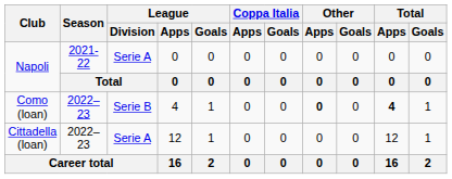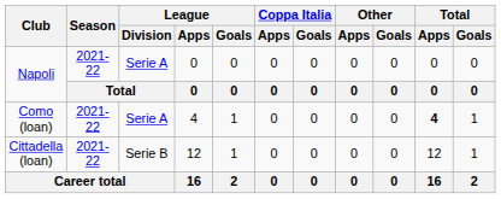Como (loan) | Season: 2022–23 -> 2021-22
Como (loan) | League / Division: Serie B -> Serie A
Como (loan) | Other / Apps: bold -> normal
Cittadella (loan) | Season: 2022–23 -> 2021-22
Cittadella (loan) | League / Division: Serie A -> Serie B
